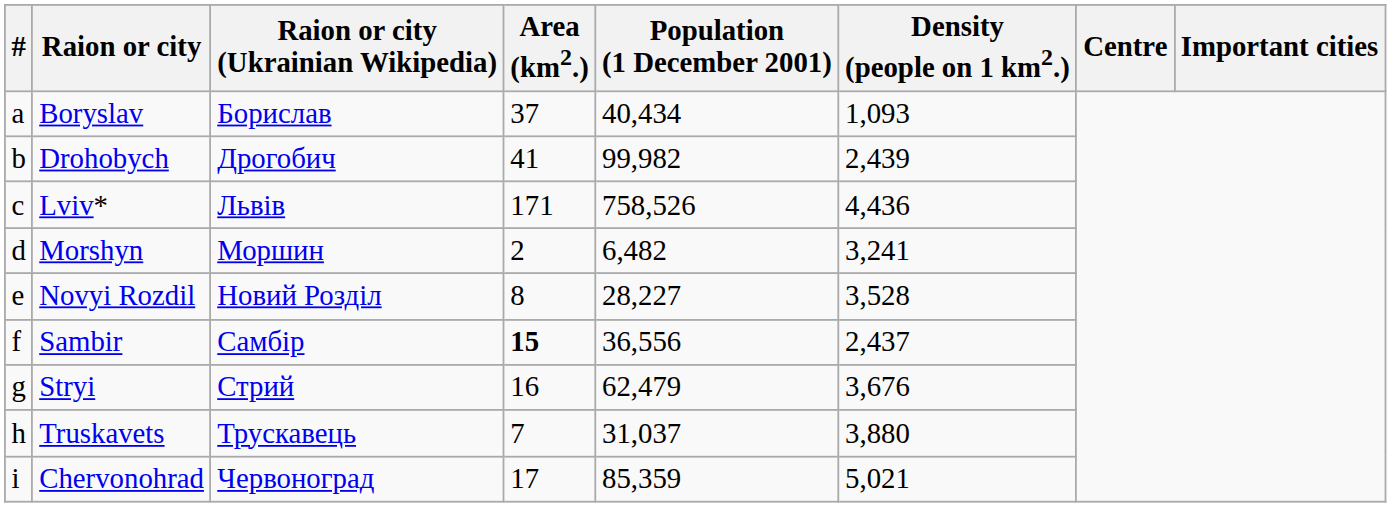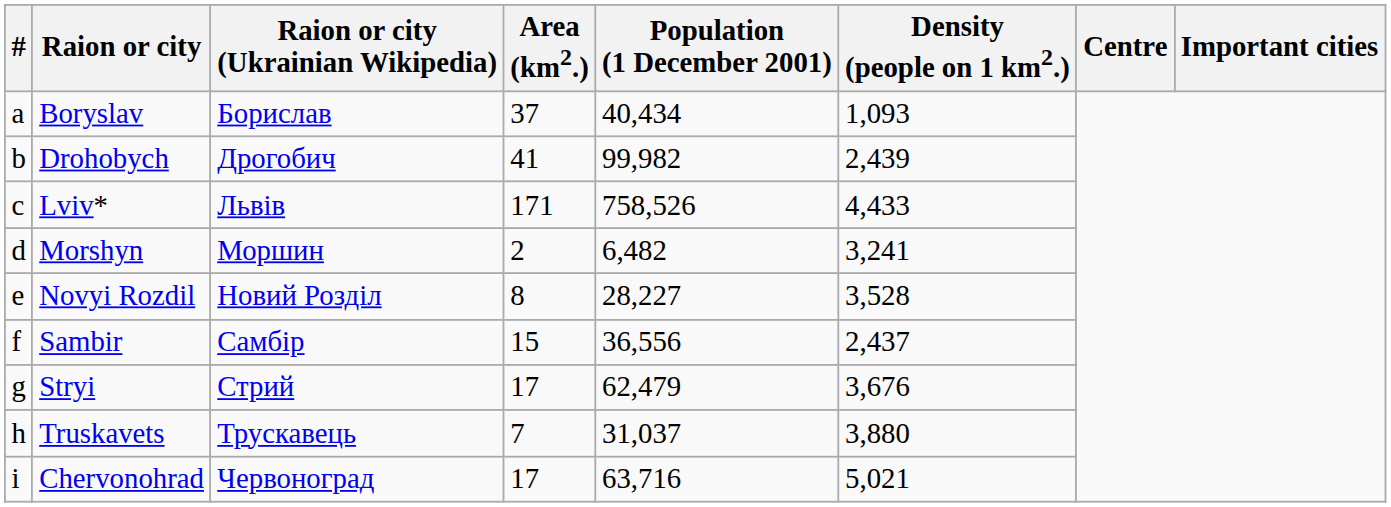Lviv* | Density (people on 1 km2.): 4,436 -> 4,433
Sambir | Area (km2.): bold -> normal
Stryi | Area (km2.): 16 -> 17
Chervonohrad | Population (1 December 2001): 85,359 -> 63,716
